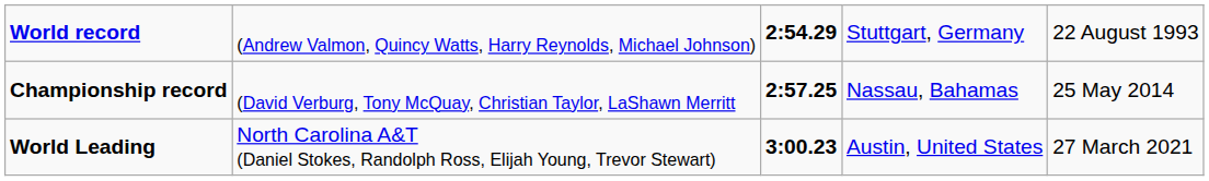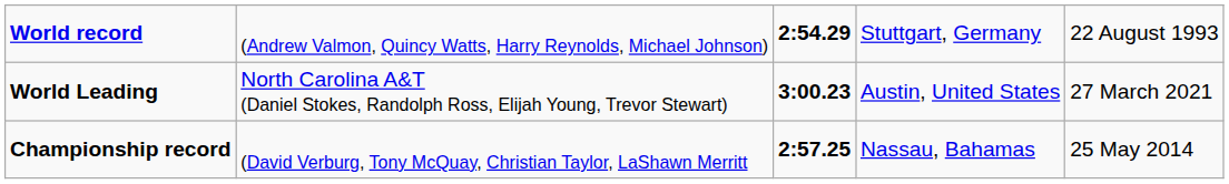rows swapped: Championship record <-> World Leading
